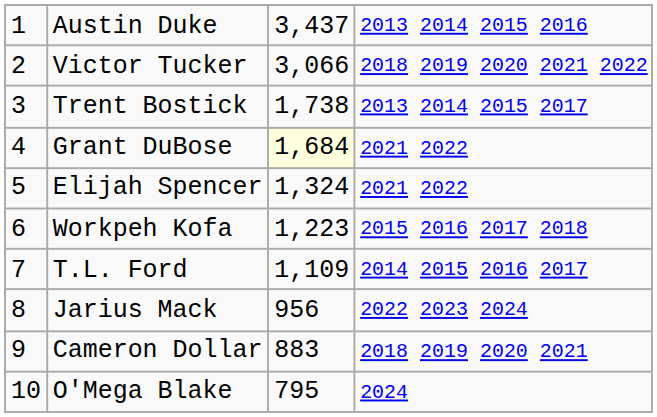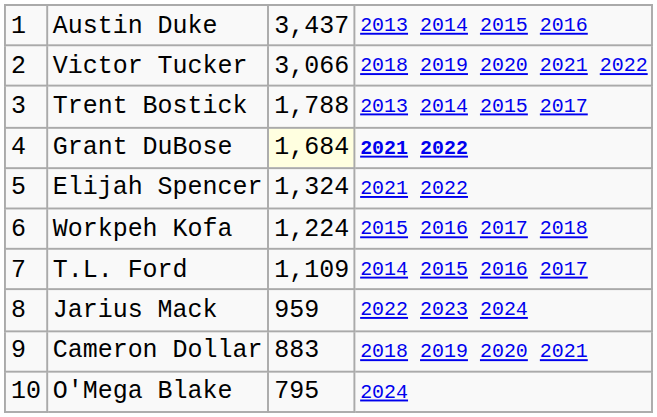Trent Bostick | column 3: 1,738 -> 1,788
Grant DuBose | column 4: normal -> bold
Workpeh Kofa | column 3: 1,223 -> 1,224
Jarius Mack | column 3: 956 -> 959
